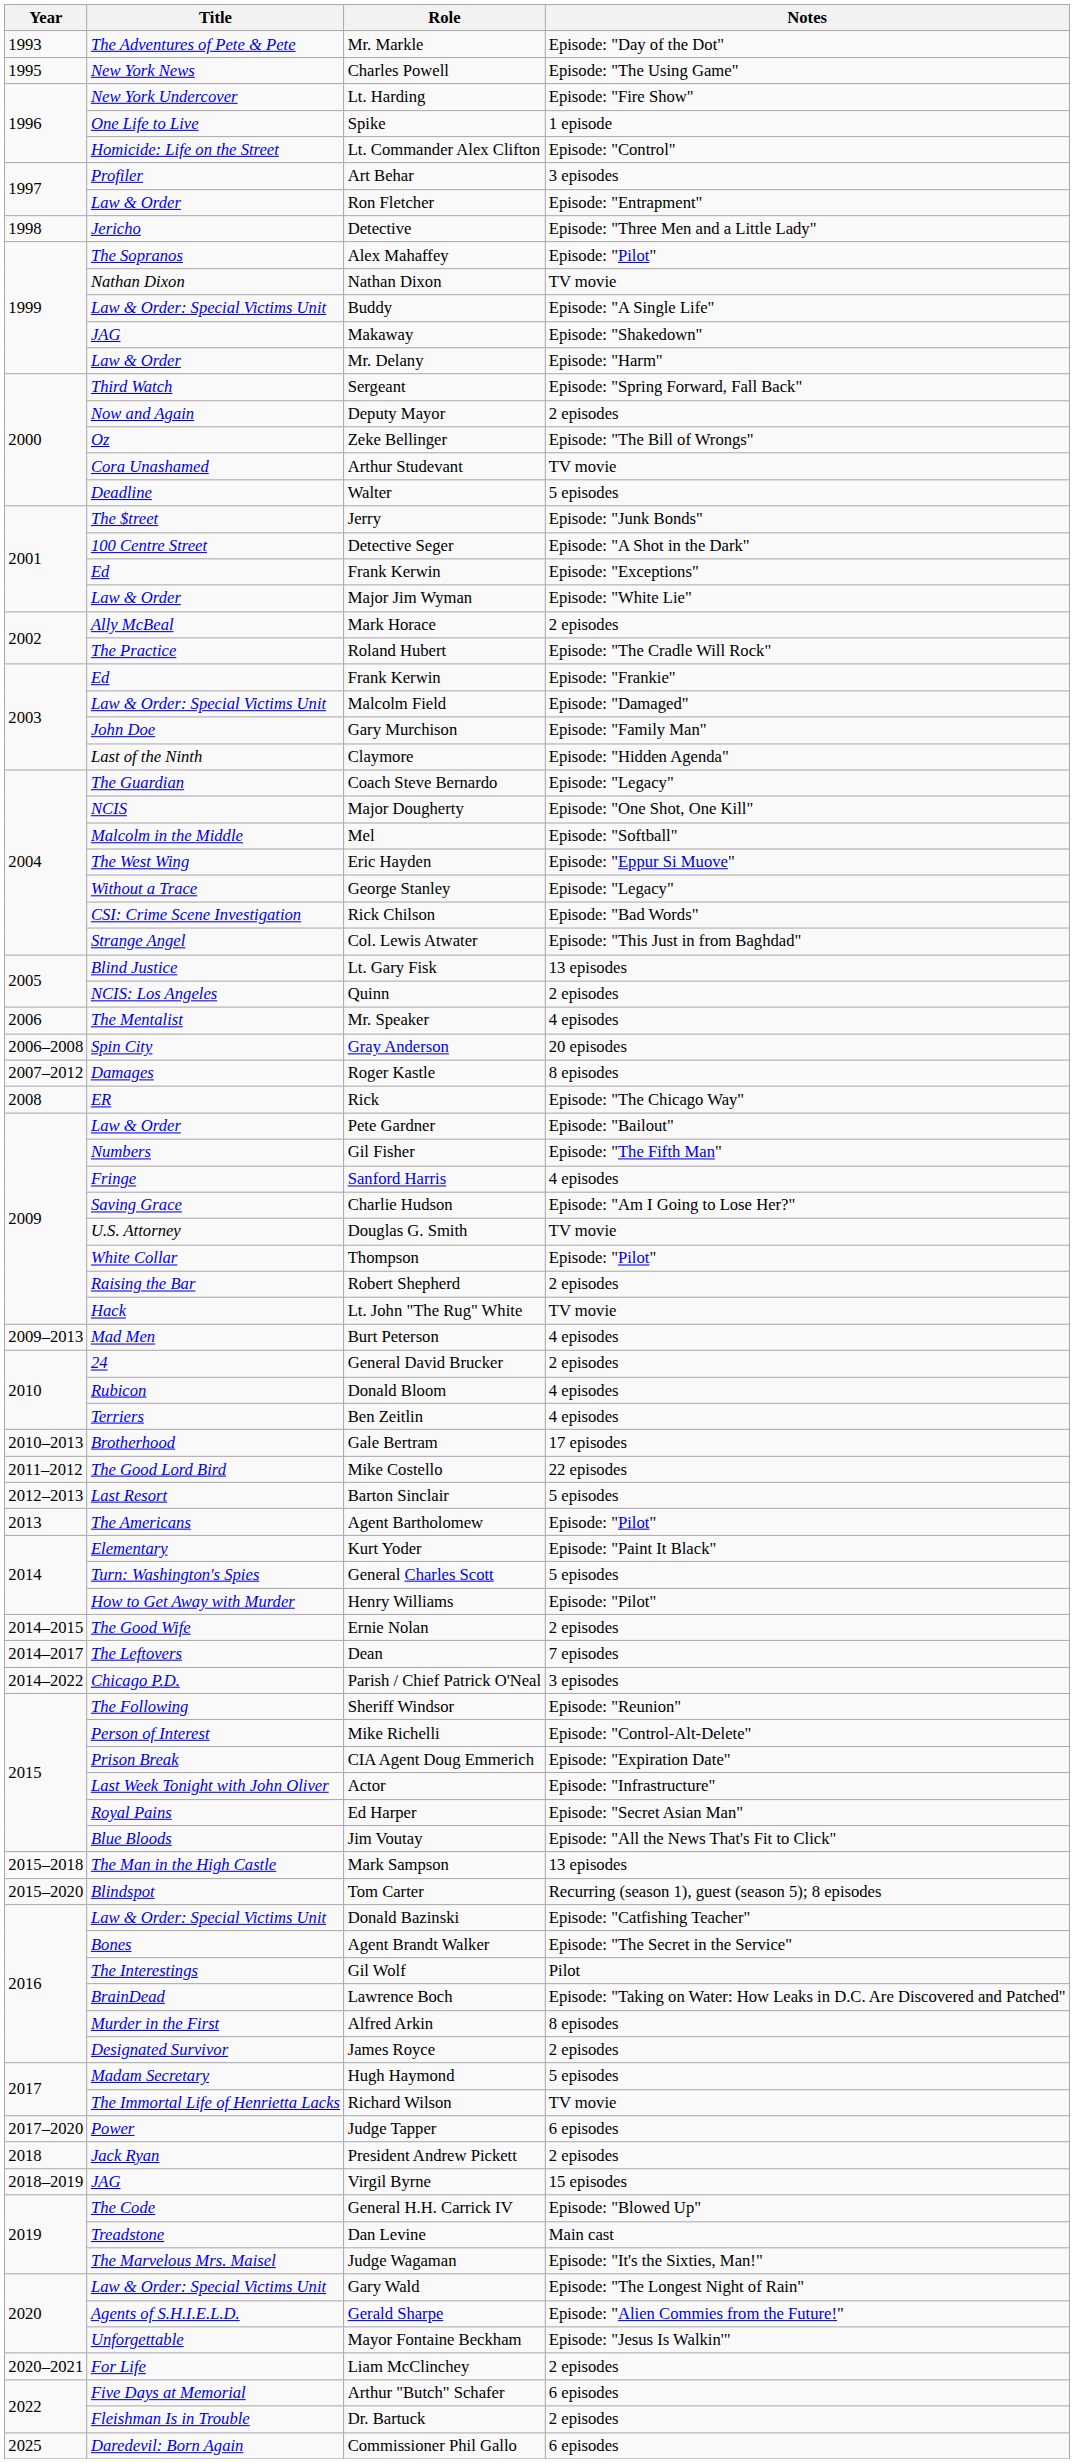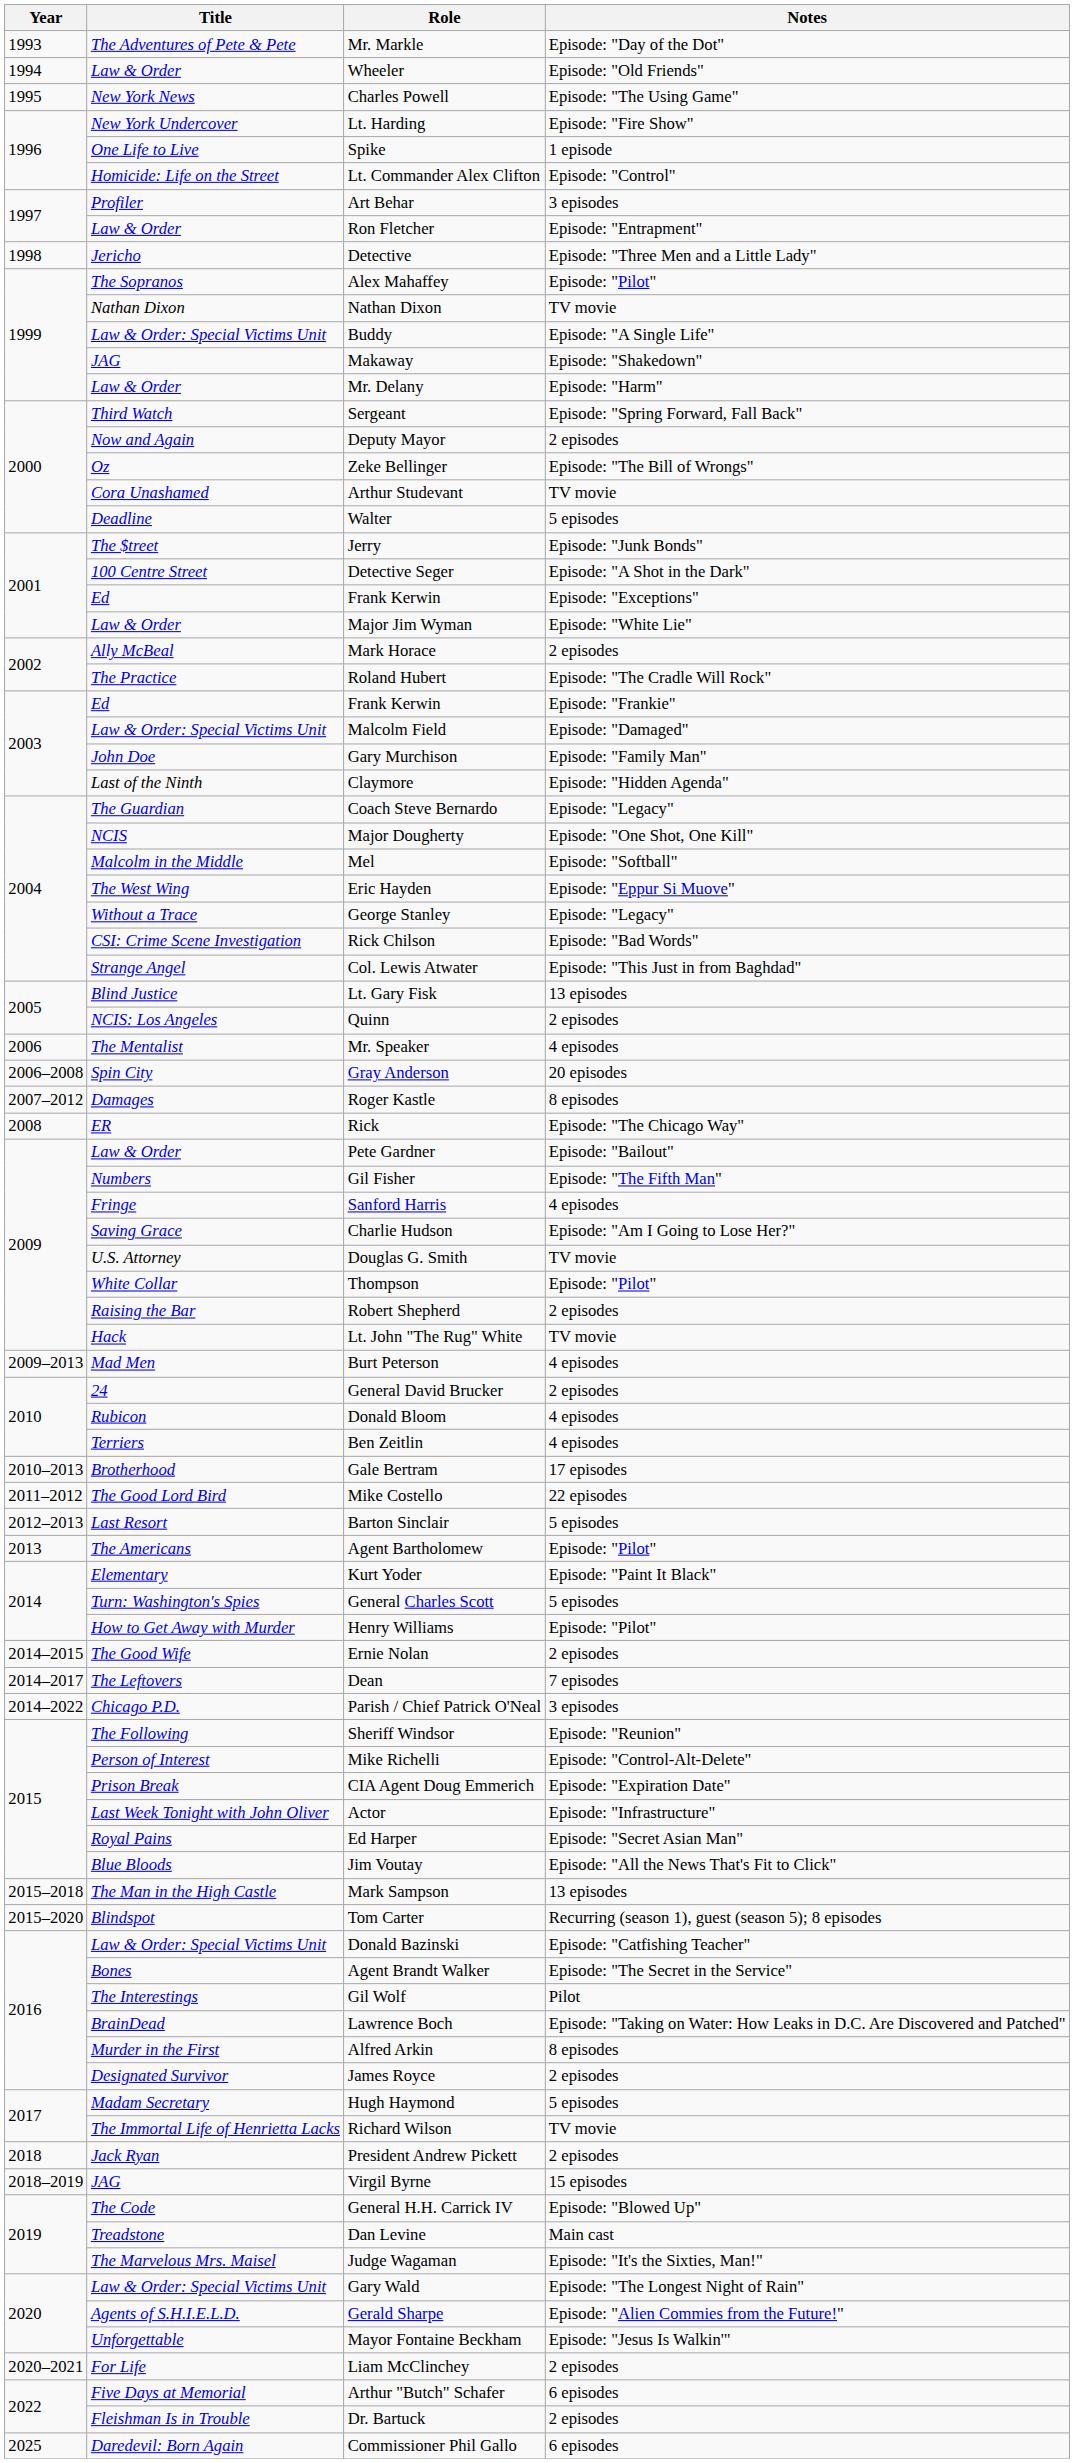+ row: 1994 | Law & Order | Wheeler | Episode: "Old Friends"
- row: 2017–2020 | Power | Judge Tapper | 6 episodes
